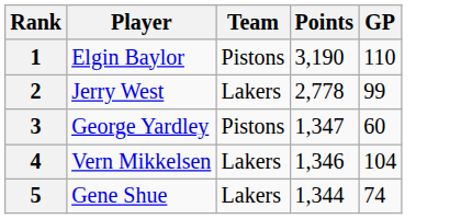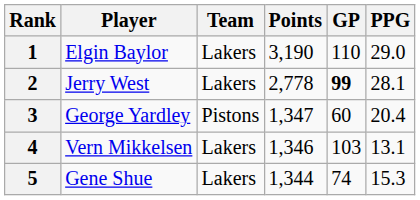+ column: PPG | 29.0 | 28.1 | 20.4 | 13.1 | 15.3
1 | Team: Pistons -> Lakers
2 | GP: normal -> bold
4 | GP: 104 -> 103
